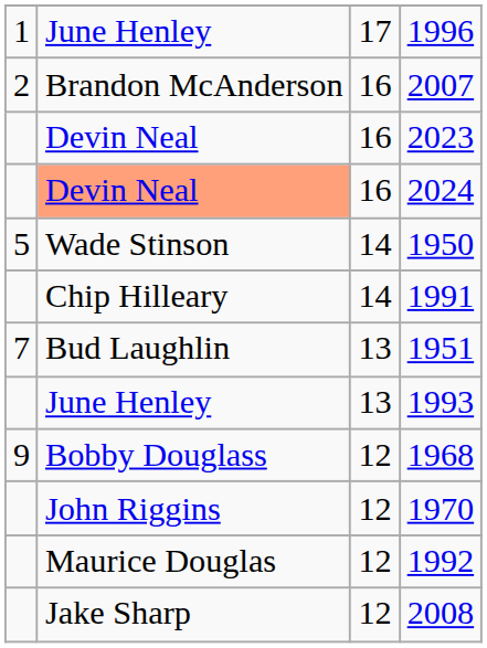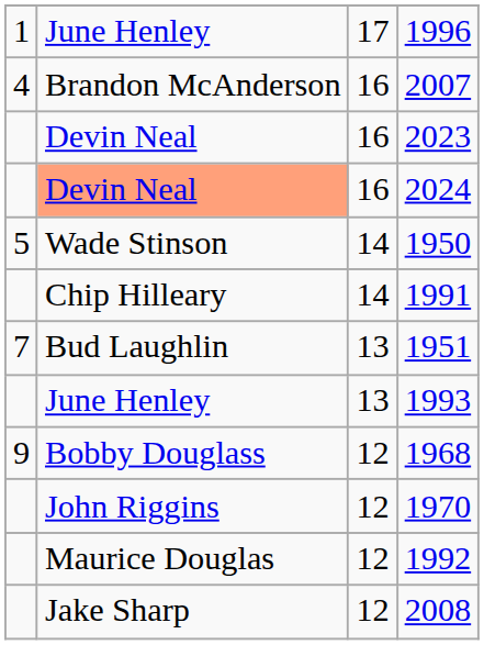2007 | column 1: 2 -> 4
